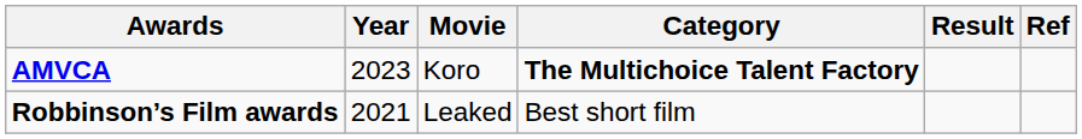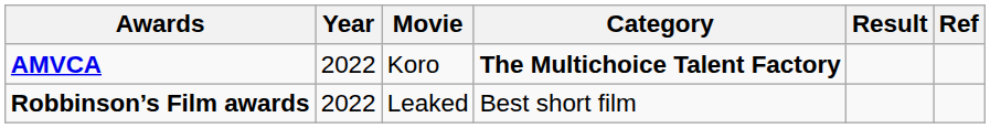AMVCA | Year: 2023 -> 2022
Robbinson’s Film awards | Year: 2021 -> 2022
